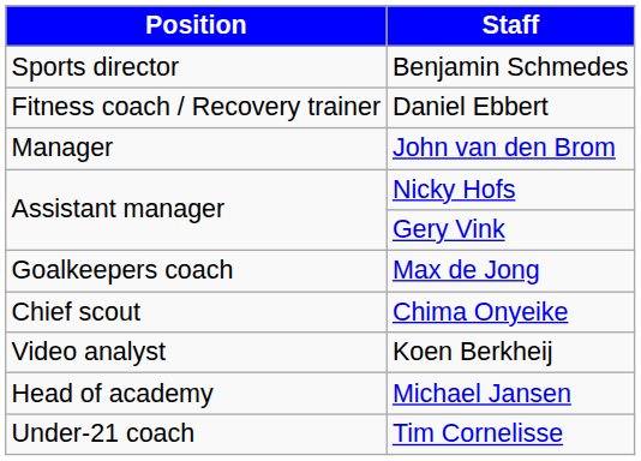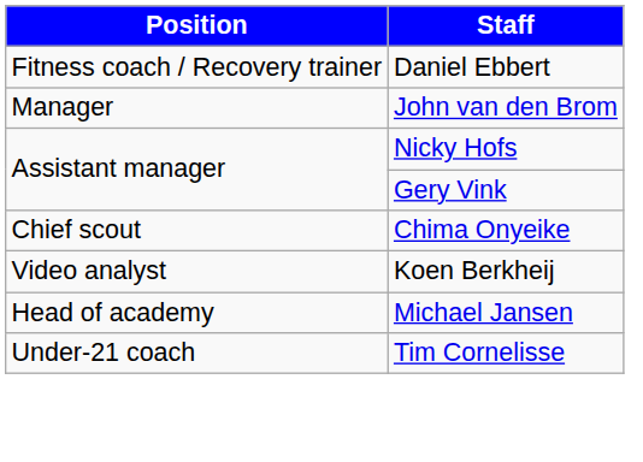- row: Sports director | Benjamin Schmedes
- row: Goalkeepers coach | Max de Jong
